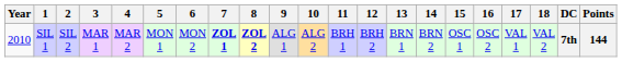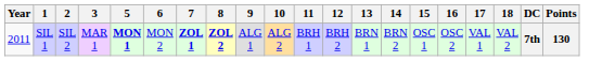- column: 4 | MAR 2
SIL 1 | Year: 2010 -> 2011
SIL 1 | 5: normal -> bold
SIL 1 | Points: 144 -> 130
